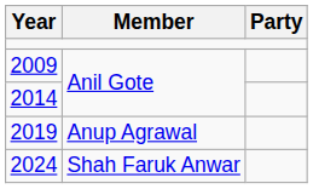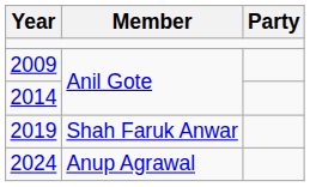2019 | Member: Anup Agrawal -> Shah Faruk Anwar
2024 | Member: Shah Faruk Anwar -> Anup Agrawal
